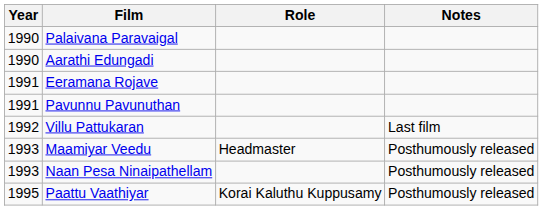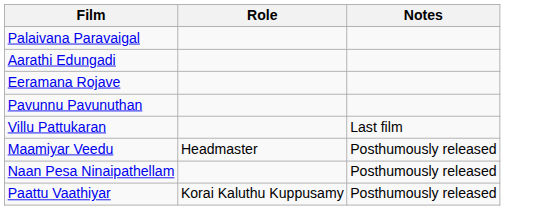- column: Year | 1990 | 1990 | 1991 | 1991 | 1992 | 1993 | 1993 | 1995
